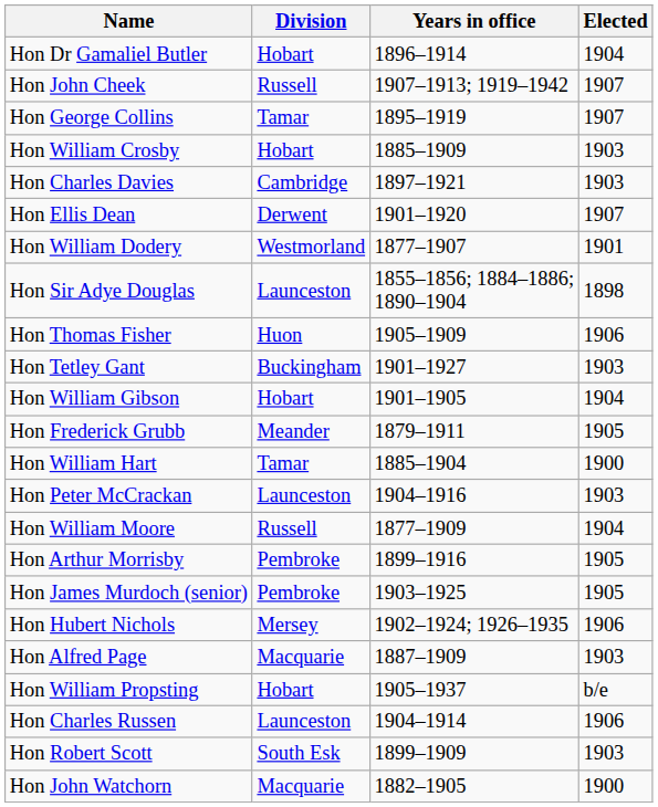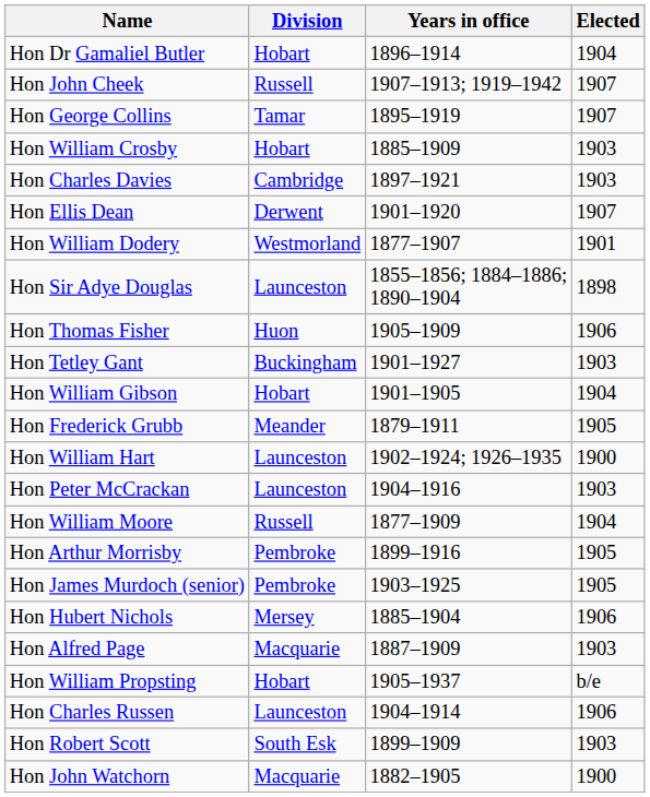Hon William Hart | Division: Tamar -> Launceston
Hon William Hart | Years in office: 1885–1904 -> 1902–1924; 1926–1935
Hon Hubert Nichols | Years in office: 1902–1924; 1926–1935 -> 1885–1904
